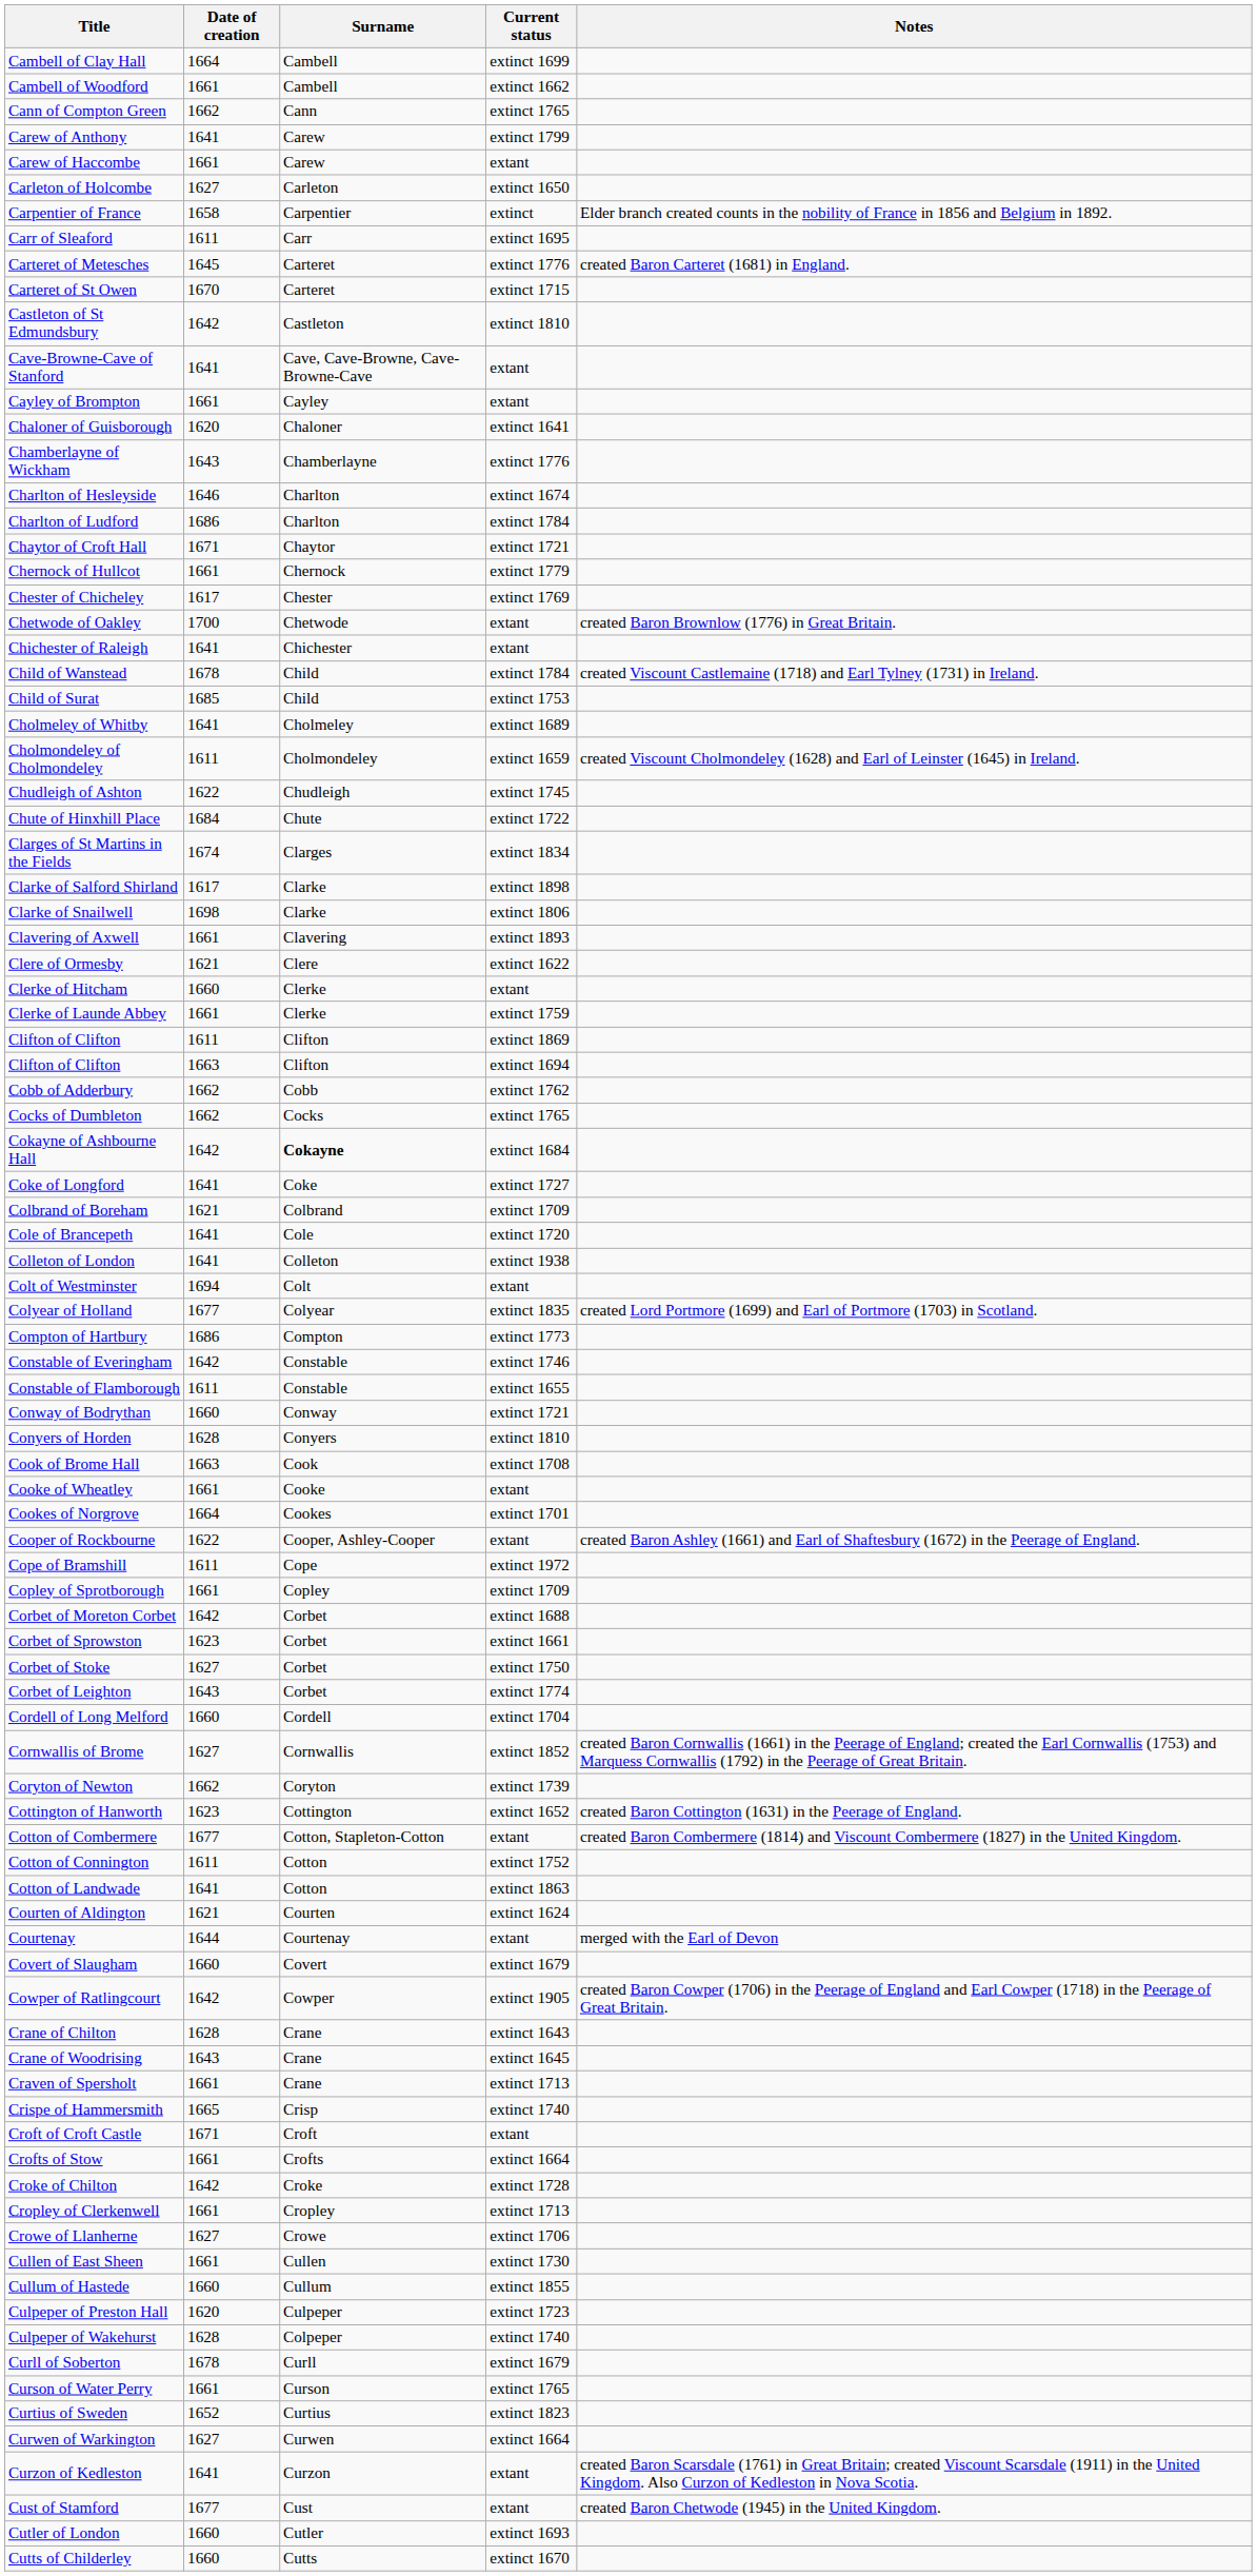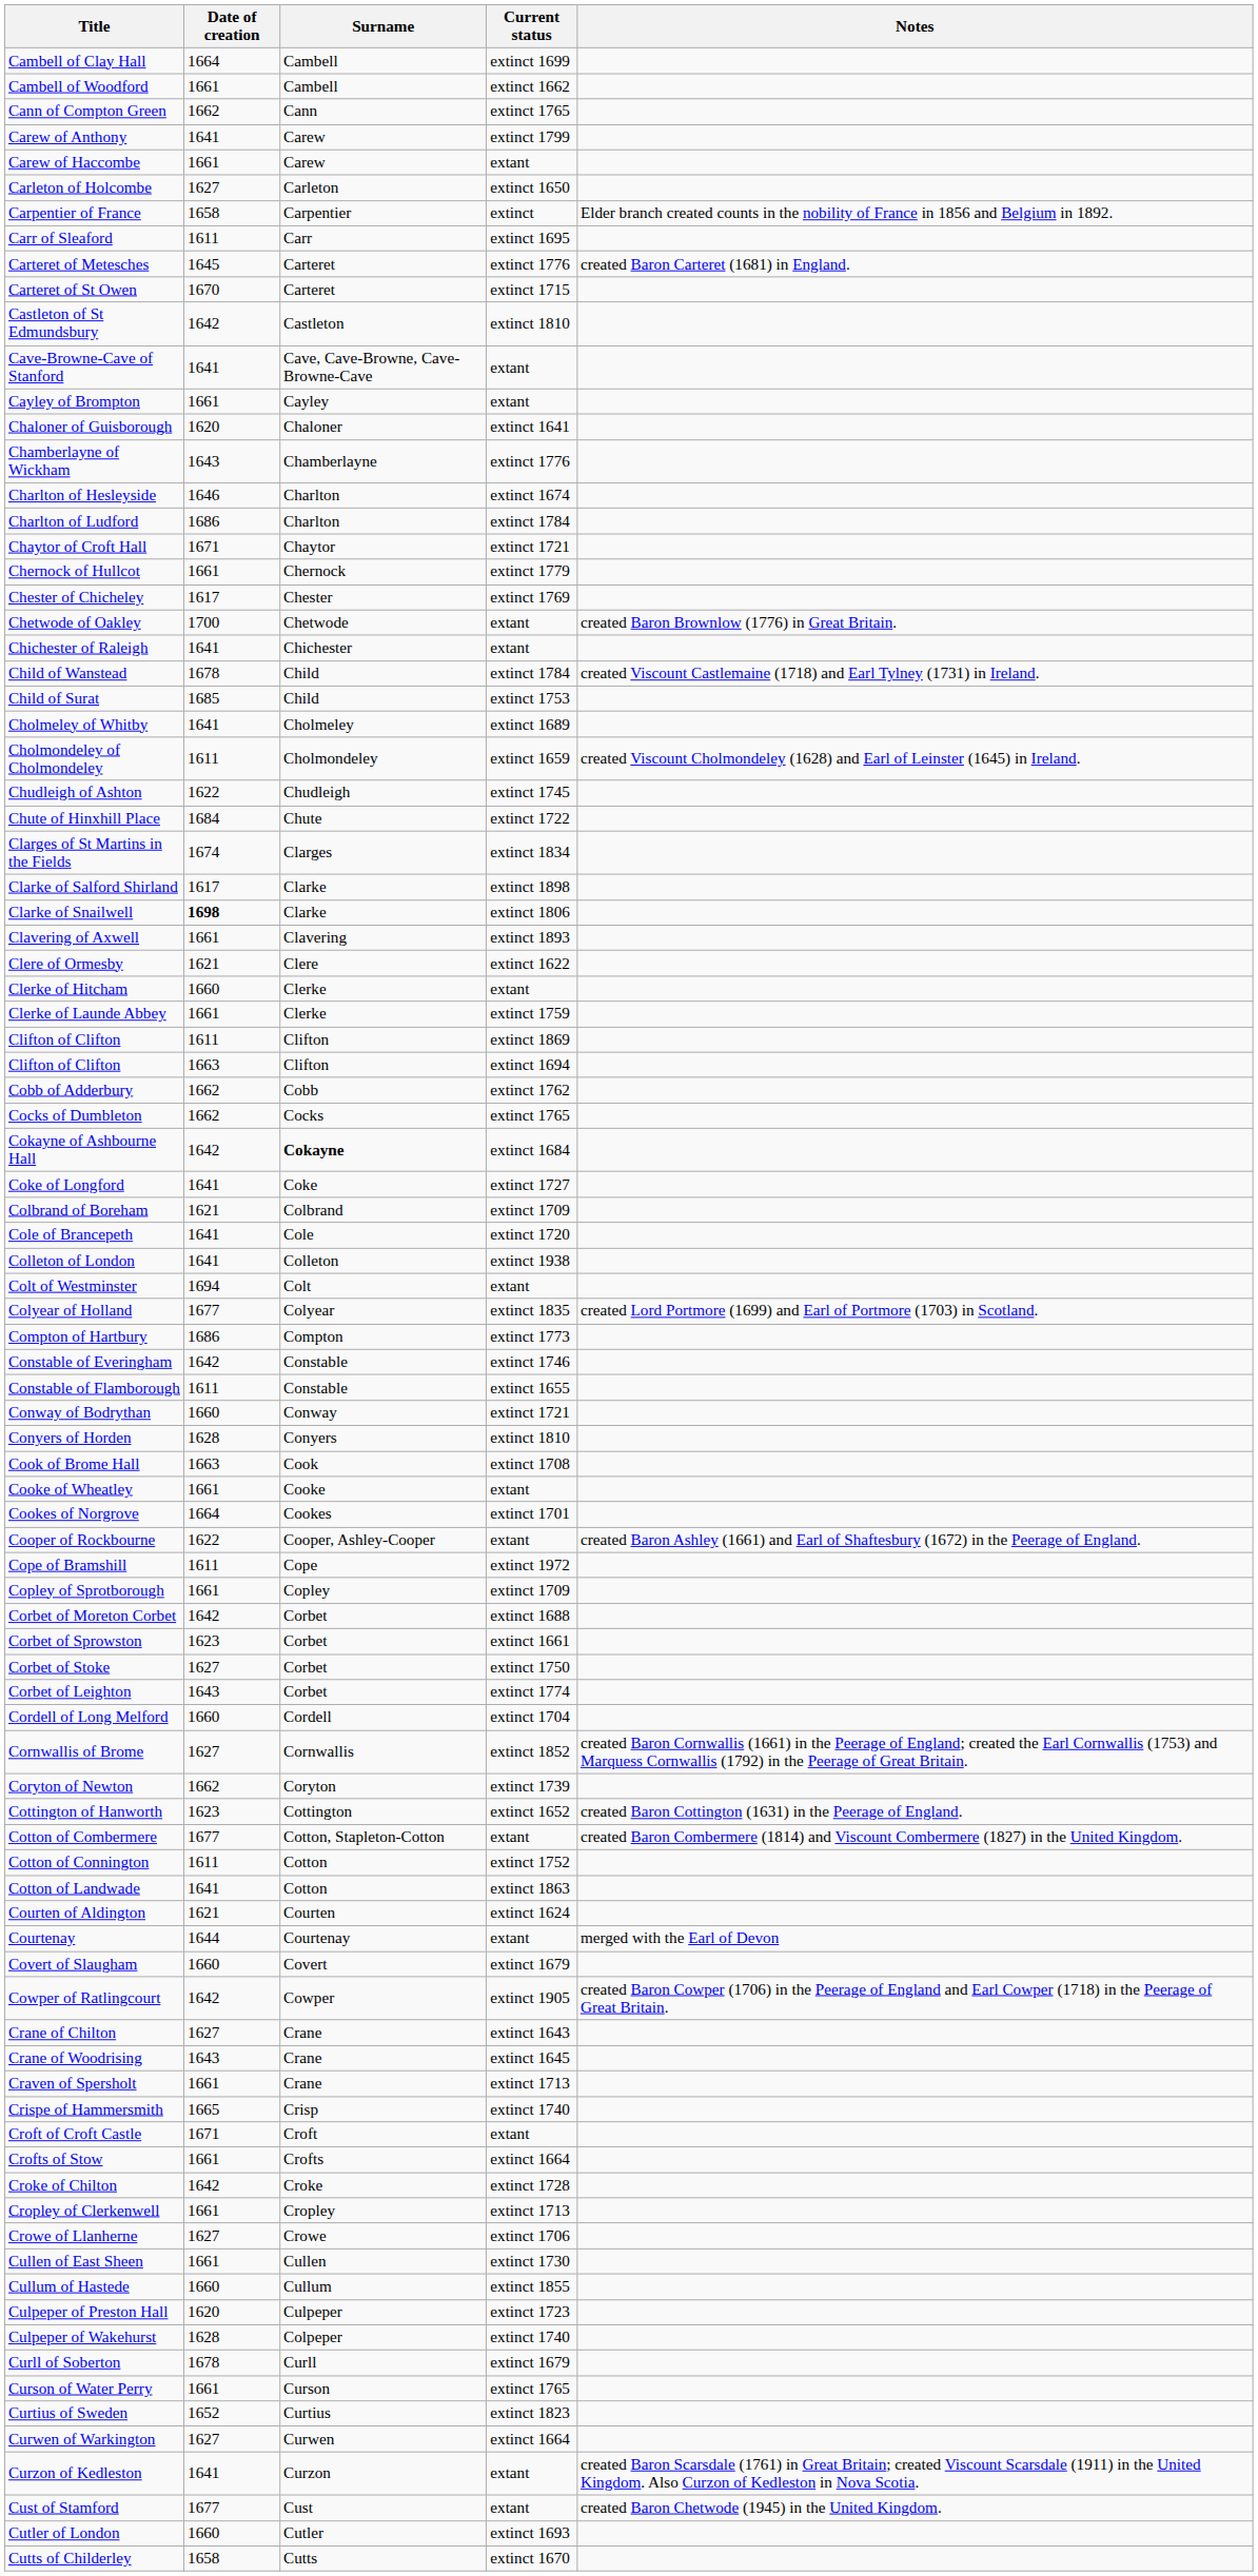Clarke of Snailwell | Date of creation: normal -> bold
Crane of Chilton | Date of creation: 1628 -> 1627
Cutts of Childerley | Date of creation: 1660 -> 1658
